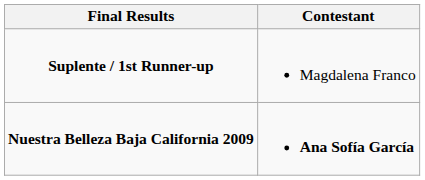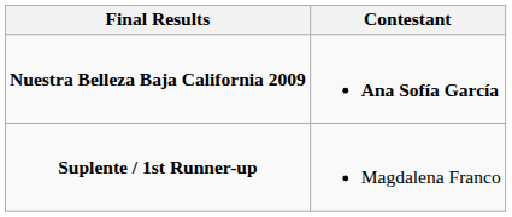rows swapped: Nuestra Belleza Baja California 2009 <-> Suplente / 1st Runner-up
